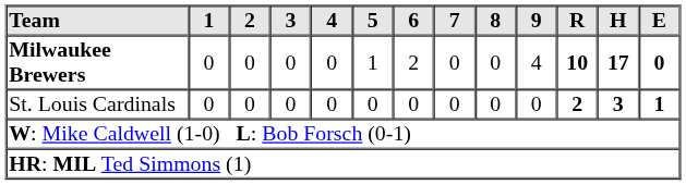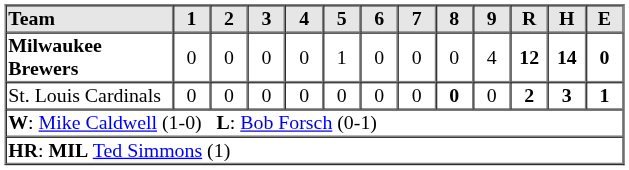Milwaukee Brewers | 6: 2 -> 0
Milwaukee Brewers | R: 10 -> 12
Milwaukee Brewers | H: 17 -> 14
St. Louis Cardinals | 8: normal -> bold
